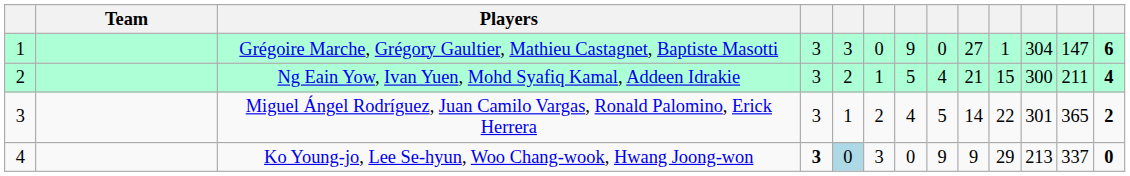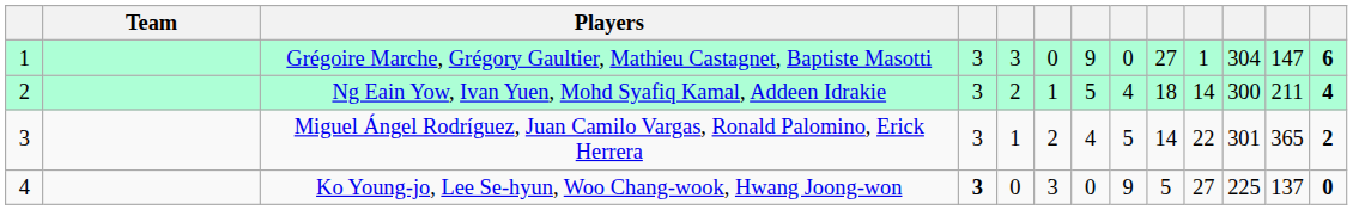Ng Eain Yow, Ivan Yuen, Mohd Syafiq Kamal, Addeen Idrakie | column 9: 21 -> 18
Ng Eain Yow, Ivan Yuen, Mohd Syafiq Kamal, Addeen Idrakie | column 10: 15 -> 14
Ko Young-jo, Lee Se-hyun, Woo Chang-wook, Hwang Joong-won | column 5: lightblue background -> no background
Ko Young-jo, Lee Se-hyun, Woo Chang-wook, Hwang Joong-won | column 9: 9 -> 5
Ko Young-jo, Lee Se-hyun, Woo Chang-wook, Hwang Joong-won | column 10: 29 -> 27
Ko Young-jo, Lee Se-hyun, Woo Chang-wook, Hwang Joong-won | column 11: 213 -> 225
Ko Young-jo, Lee Se-hyun, Woo Chang-wook, Hwang Joong-won | column 12: 337 -> 137
